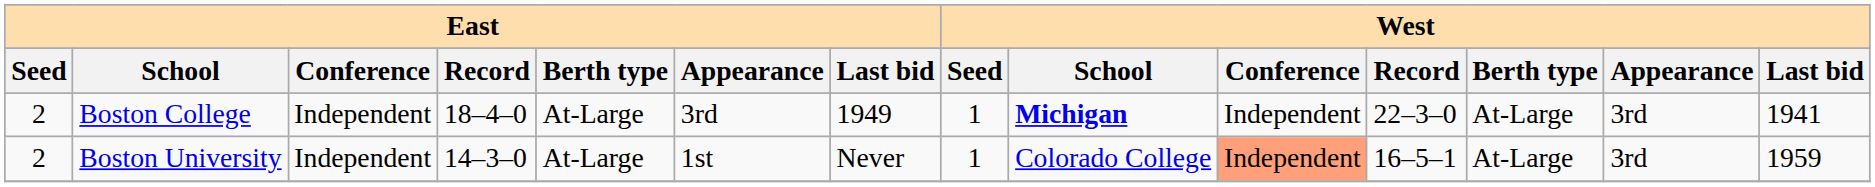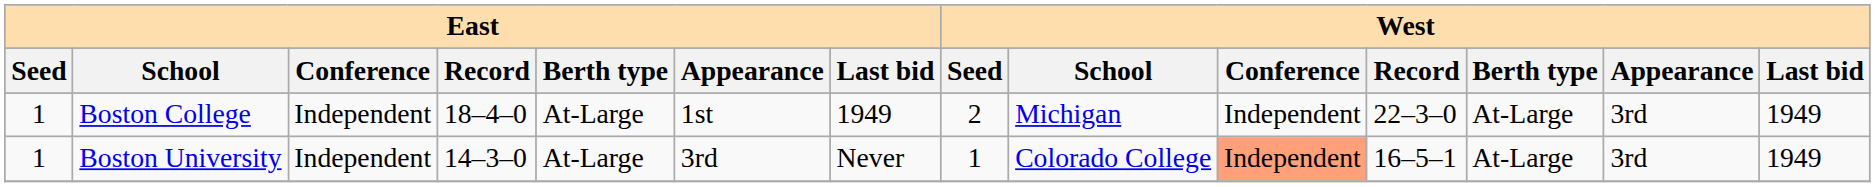Boston College | East / Seed: 2 -> 1
Boston College | East / Appearance: 3rd -> 1st
Boston College | West / Seed: 1 -> 2
Boston College | West / School: bold -> normal
Boston College | West / Last bid: 1941 -> 1949
Boston University | East / Seed: 2 -> 1
Boston University | East / Appearance: 1st -> 3rd
Boston University | West / Last bid: 1959 -> 1949
